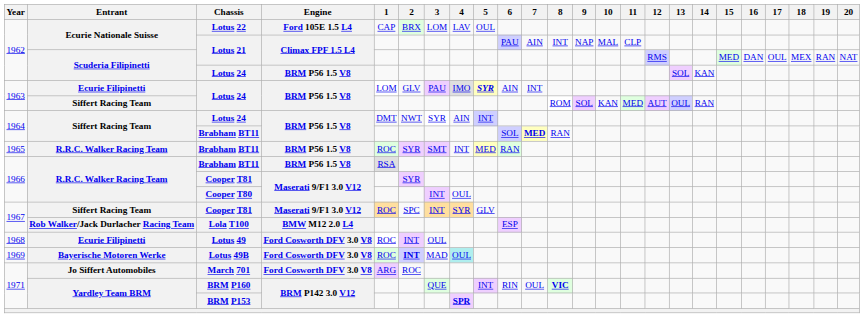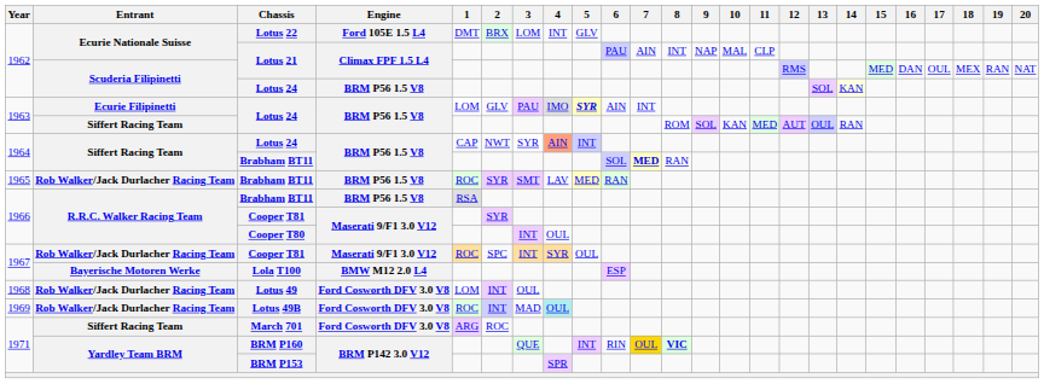Lotus 22 | 1: CAP -> DMT
Lotus 22 | 4: LAV -> INT
Lotus 22 | 5: OUL -> GLV
1962 / Lotus 24 | 14: no background -> lightyellow background
1964 / Lotus 24 | 1: DMT -> CAP
1964 / Lotus 24 | 4: no background -> lightsalmon background
1965 / Brabham BT11 | Entrant: R.R.C. Walker Racing Team -> Rob Walker/Jack Durlacher Racing Team
1965 / Brabham BT11 | 4: INT -> LAV
1967 / Cooper T81 | Entrant: Siffert Racing Team -> Rob Walker/Jack Durlacher Racing Team
1967 / Cooper T81 | 5: GLV -> OUL
Lola T100 | Entrant: Rob Walker/Jack Durlacher Racing Team -> Bayerische Motoren Werke
Lotus 49 | Entrant: Ecurie Filipinetti -> Rob Walker/Jack Durlacher Racing Team
Lotus 49 | 1: ROC -> LOM
Lotus 49B | Entrant: Bayerische Motoren Werke -> Rob Walker/Jack Durlacher Racing Team
Lotus 49B | 2: bold -> normal
March 701 | Entrant: Jo Siffert Automobiles -> Siffert Racing Team
BRM P160 | 7: no background -> gold background
BRM P153 | 4: bold -> normal
